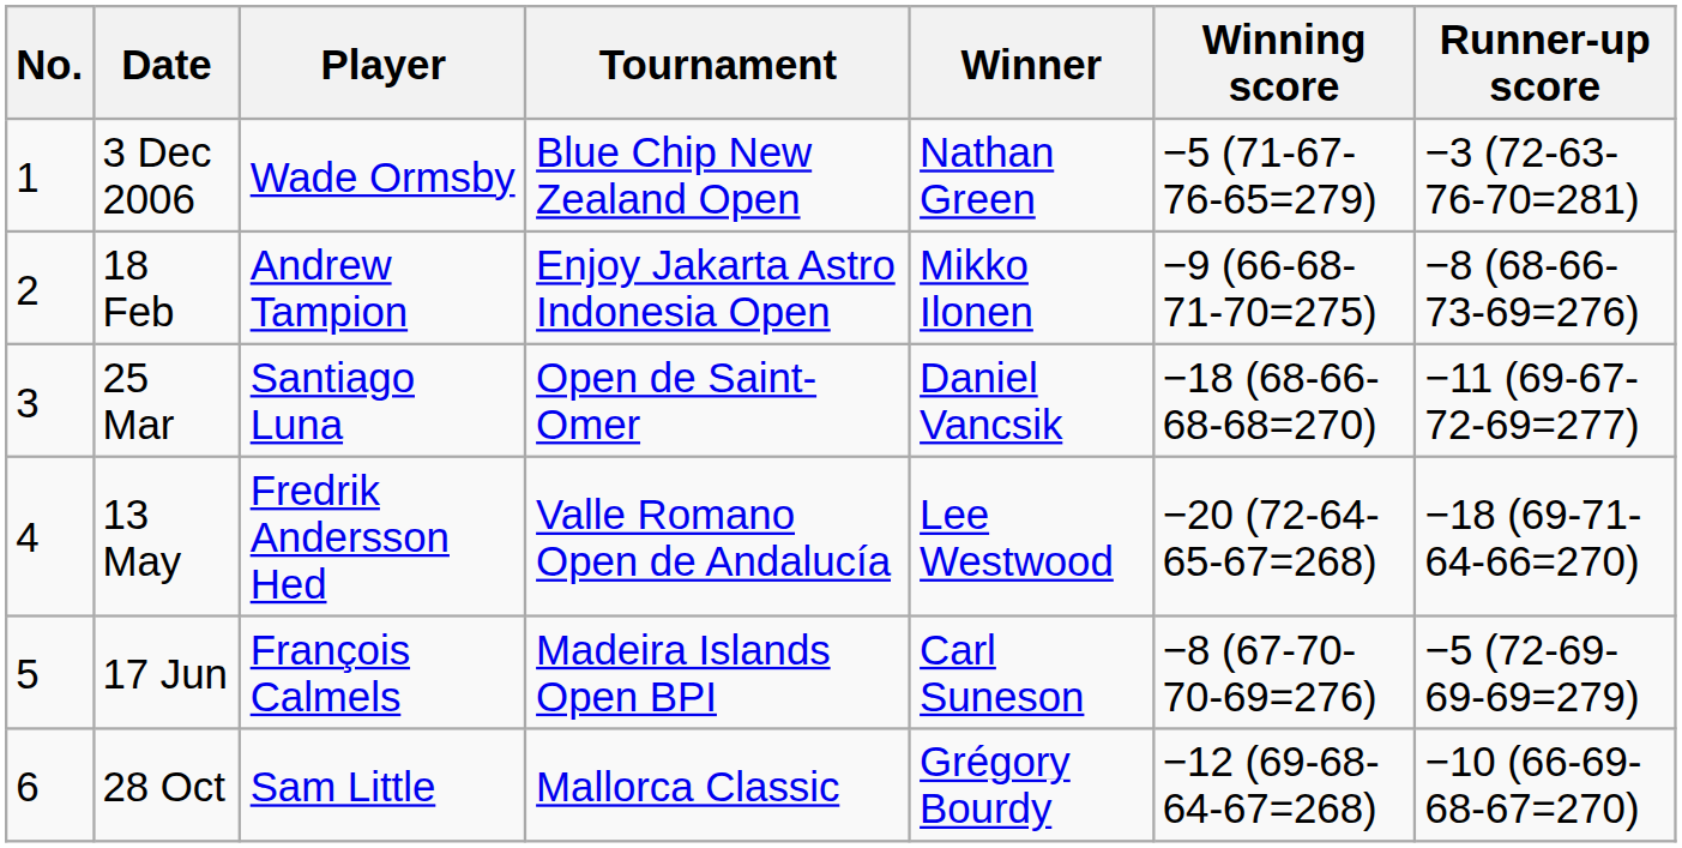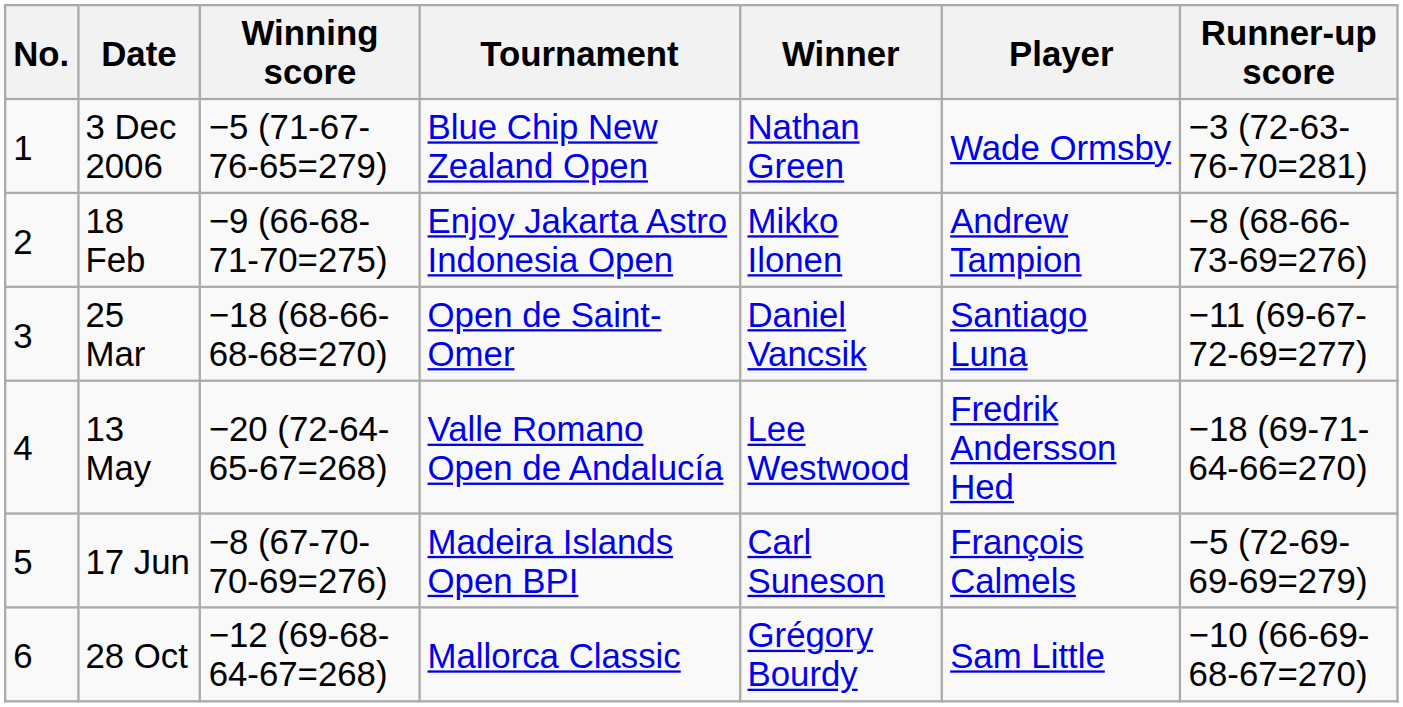columns swapped: Player <-> Winning score
